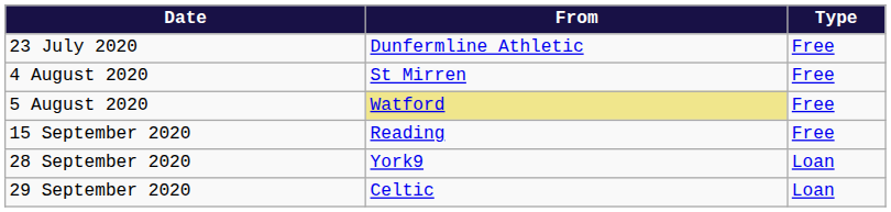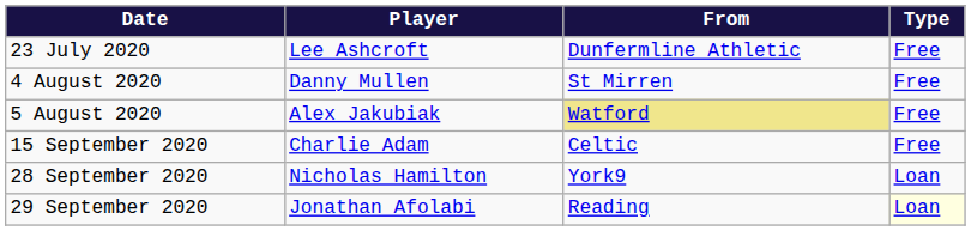+ column: Player | Lee Ashcroft | Danny Mullen | Alex Jakubiak | Charlie Adam | Nicholas Hamilton | Jonathan Afolabi
15 September 2020 | From: Reading -> Celtic
29 September 2020 | From: Celtic -> Reading
29 September 2020 | Type: no background -> lightyellow background
